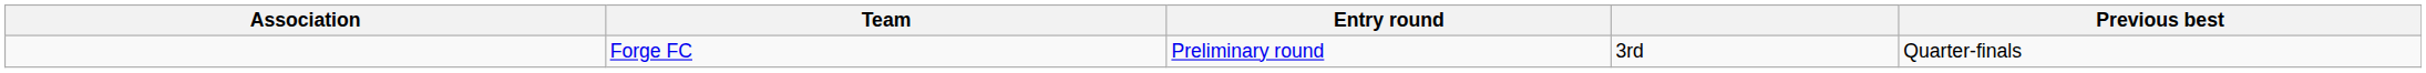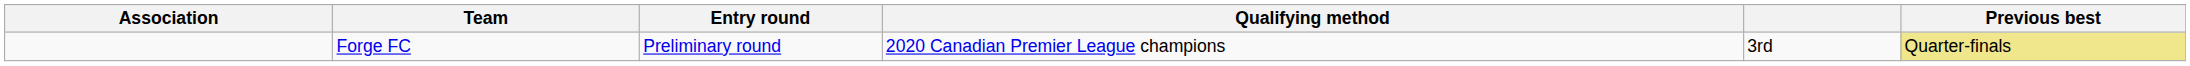+ column: Qualifying method | 2020 Canadian Premier League champions
Forge FC | Previous best: no background -> khaki background
